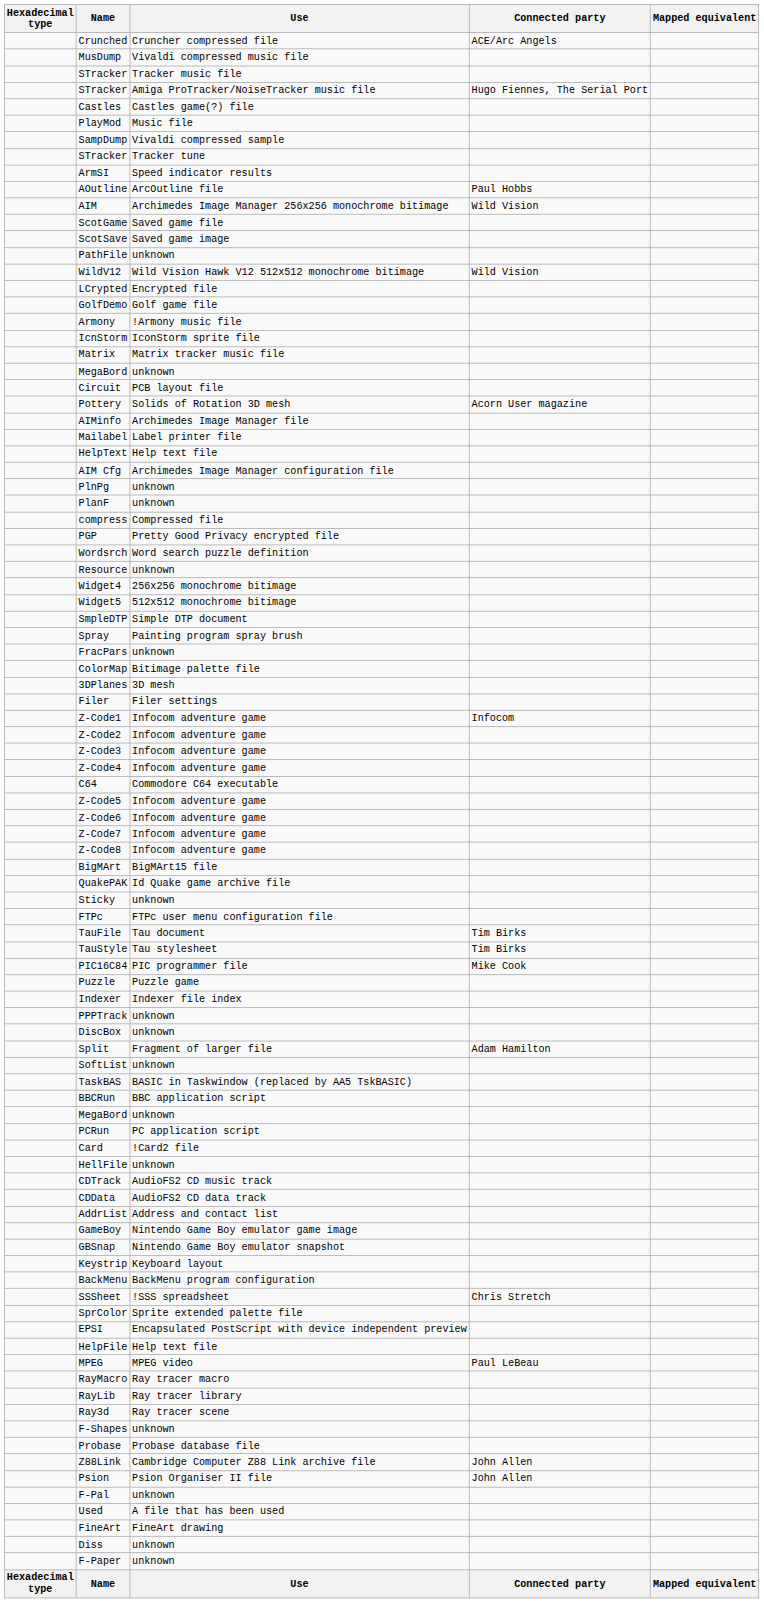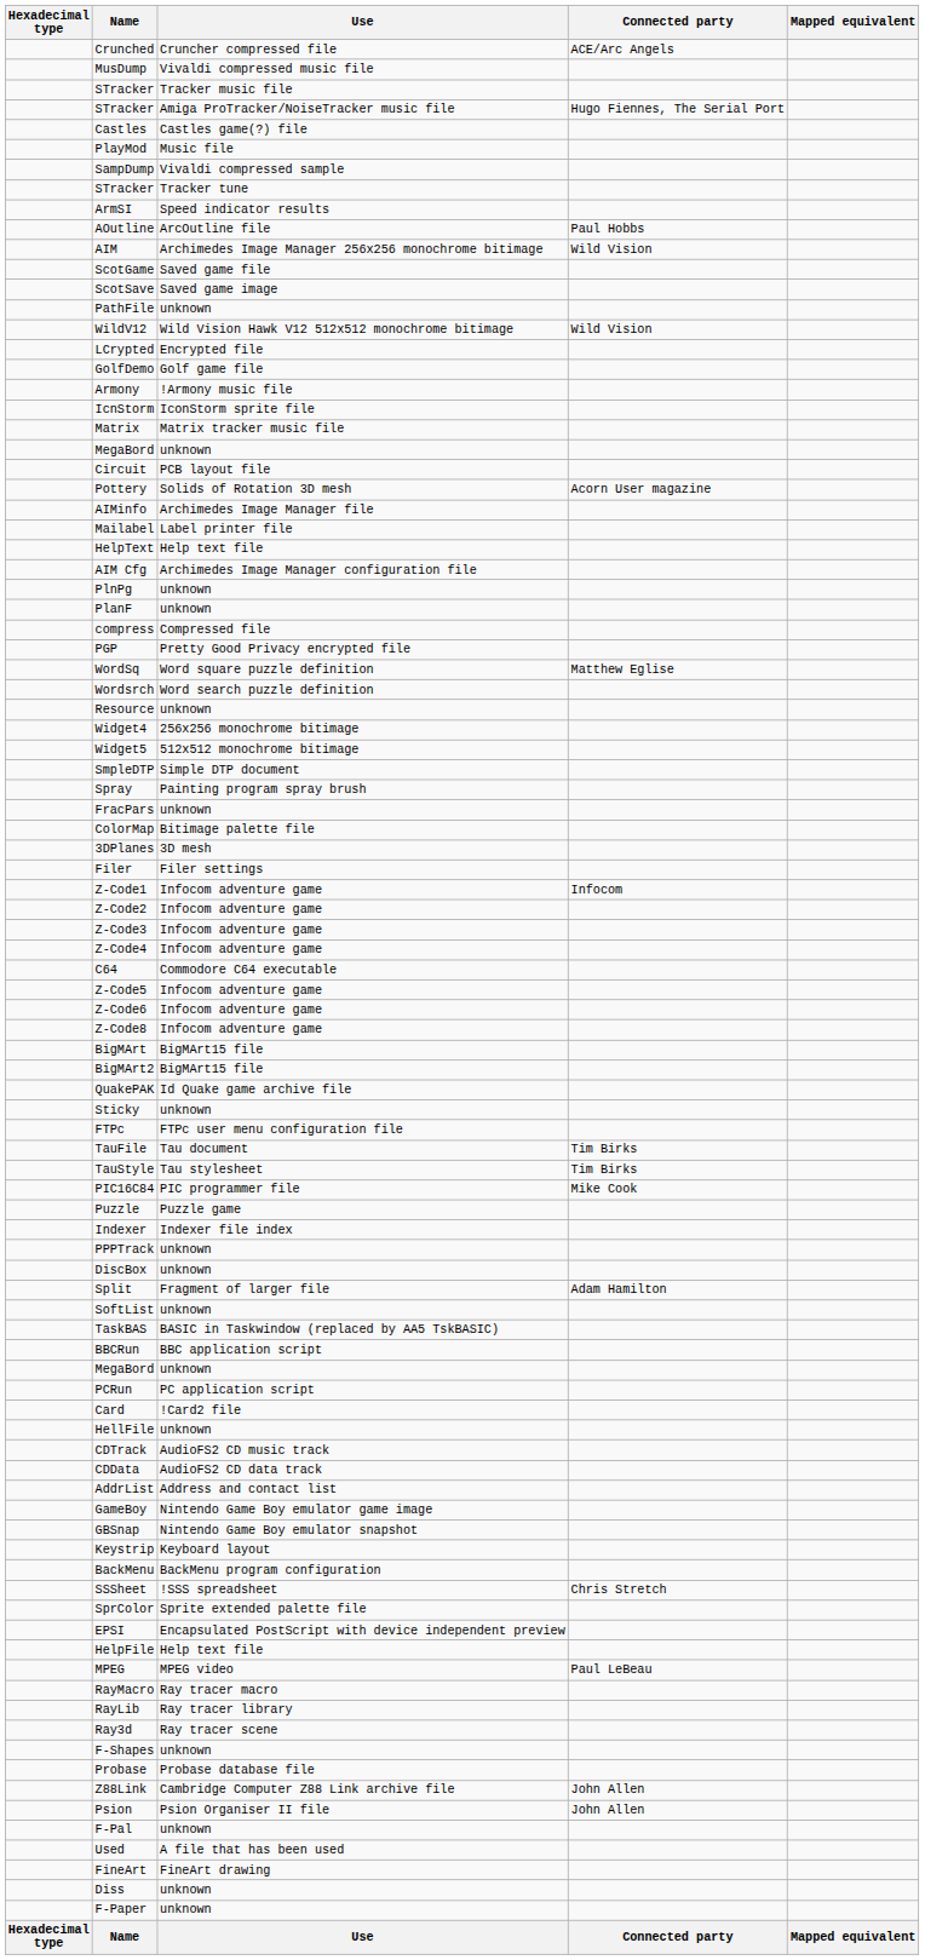+ row: WordSq | Word square puzzle definition | Matthew Eglise
- row: Z-Code7 | Infocom adventure game
+ row: BigMArt2 | BigMArt15 file
